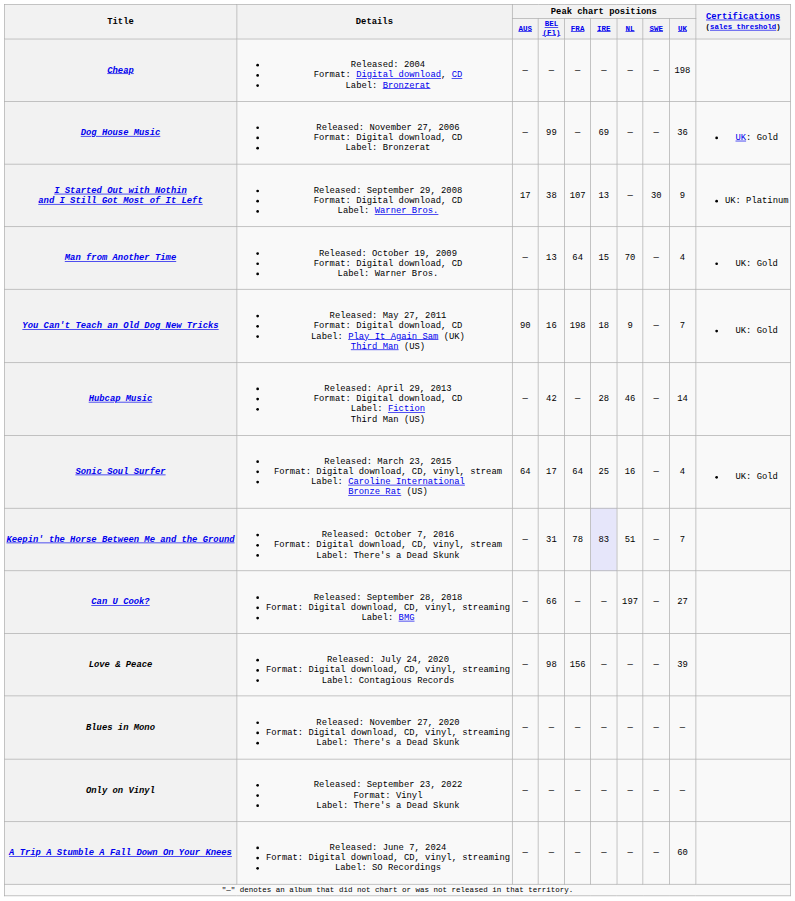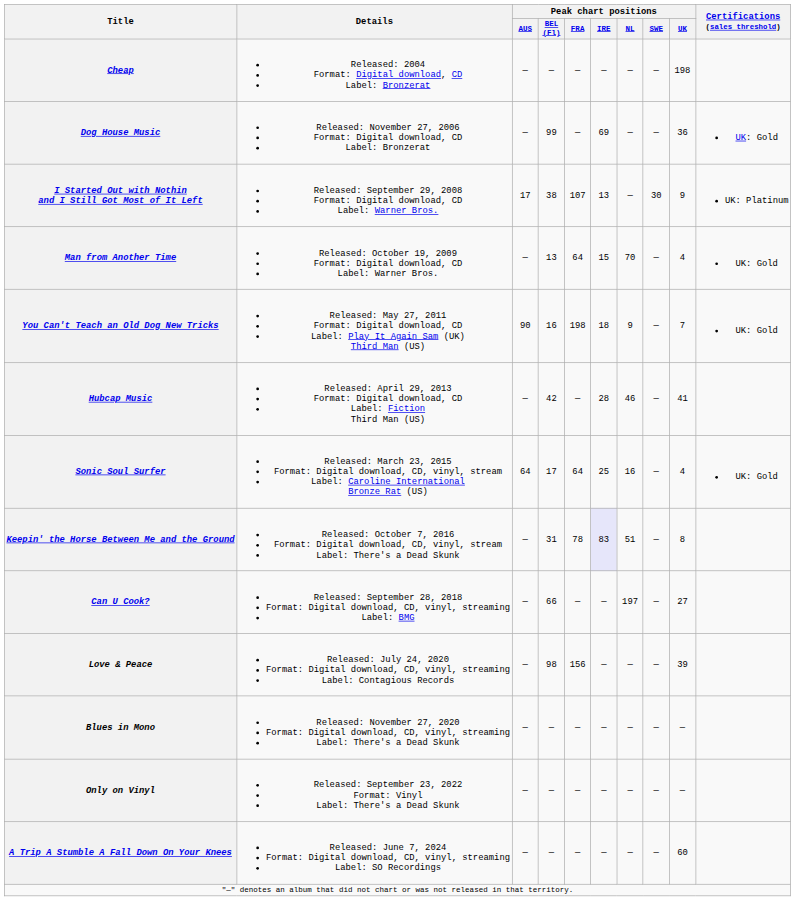Hubcap Music | Peak chart positions / UK: 14 -> 41
Keepin' the Horse Between Me and the Ground | Peak chart positions / UK: 7 -> 8
